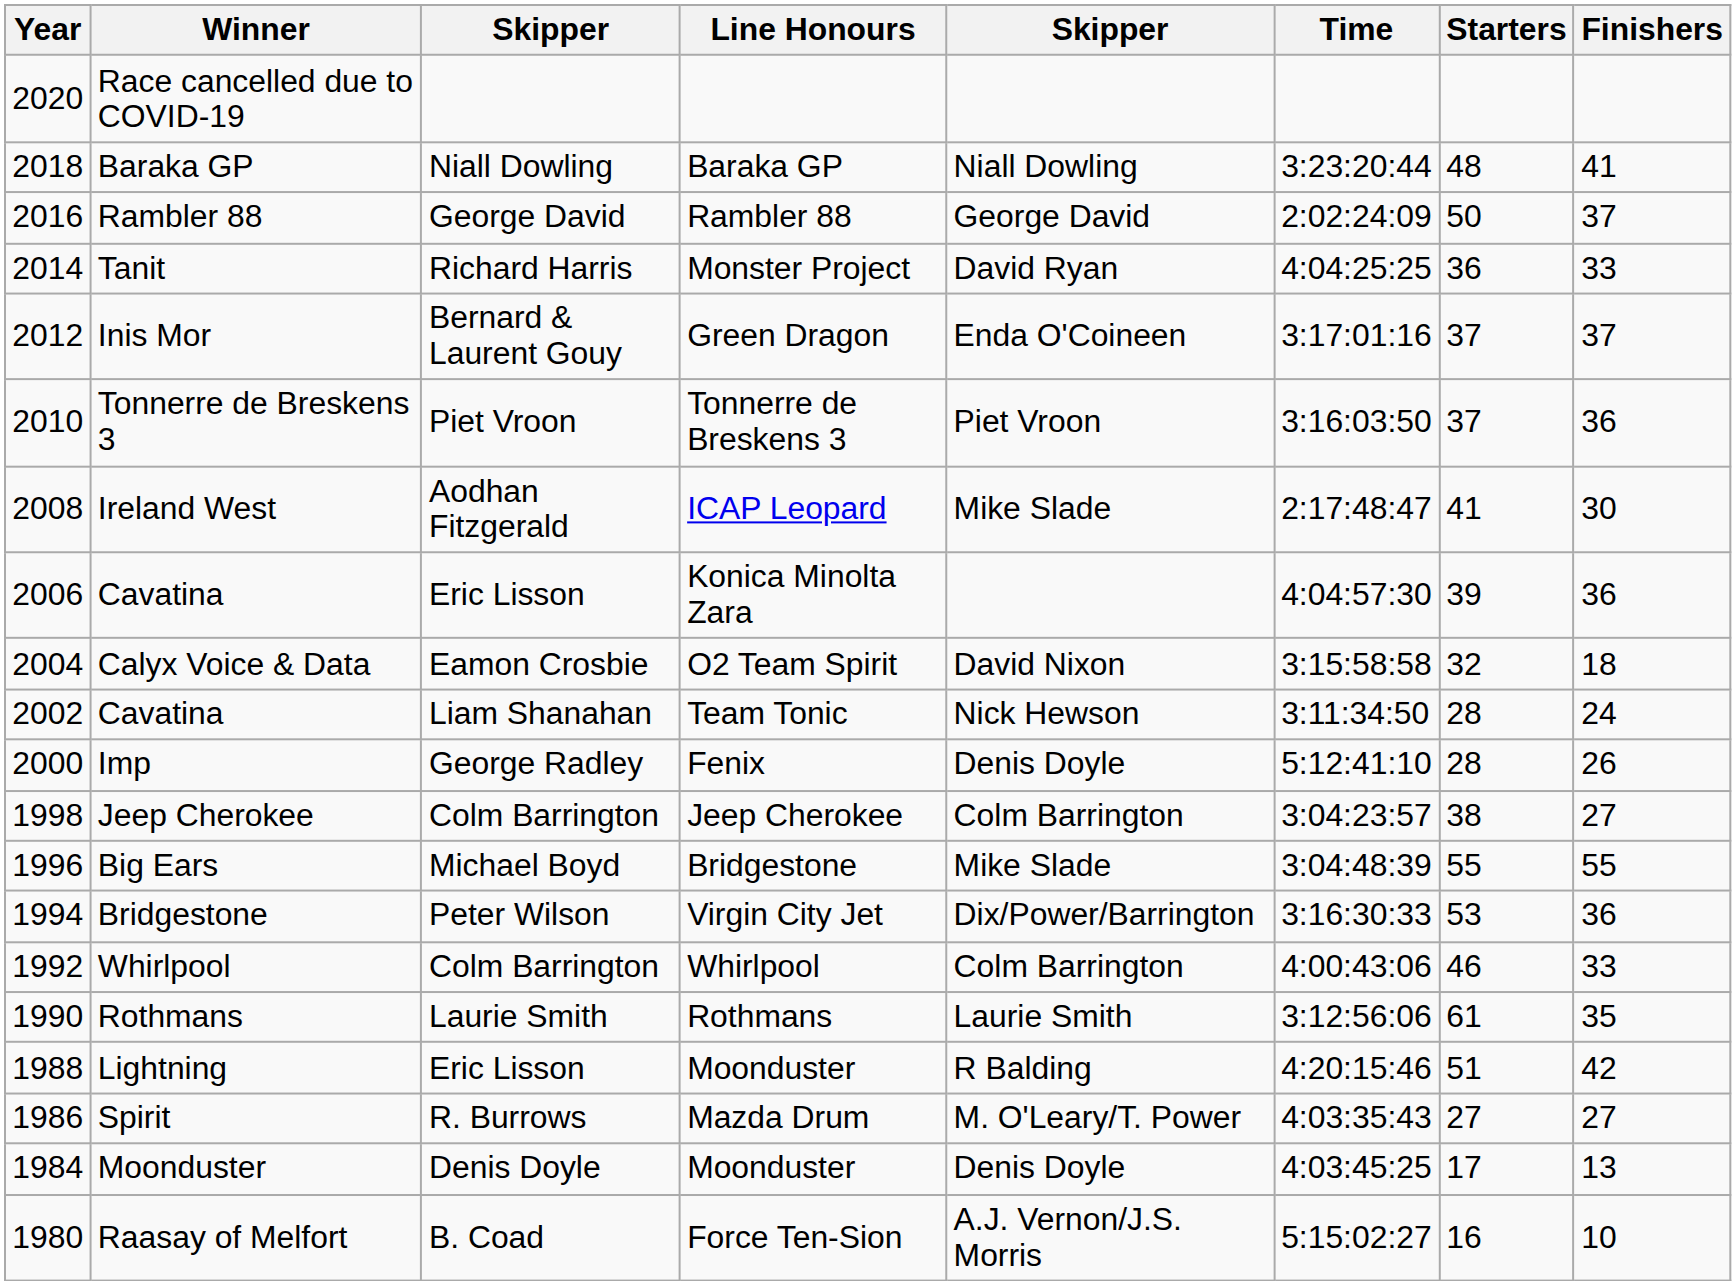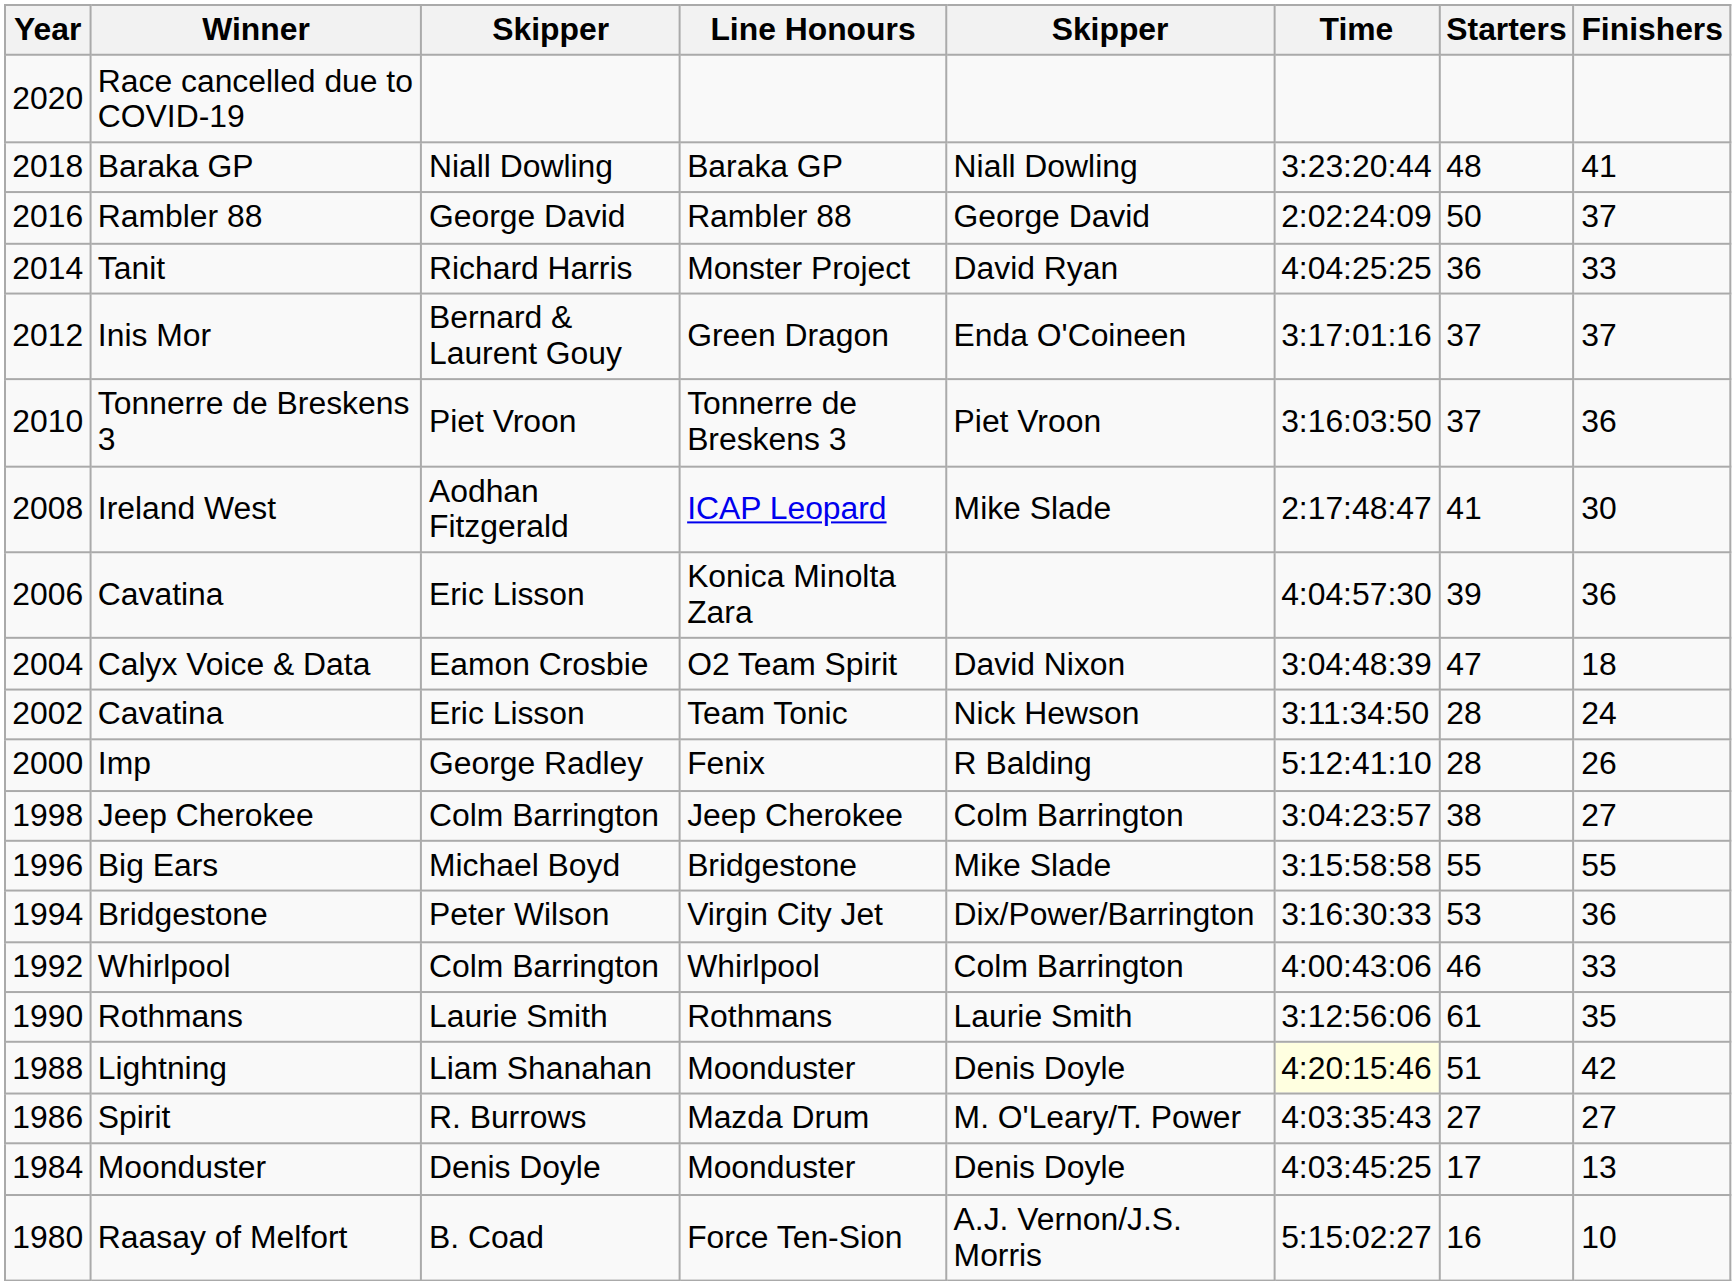Calyx Voice & Data | Time: 3:15:58:58 -> 3:04:48:39
Calyx Voice & Data | Starters: 32 -> 47
Cavatina / Team Tonic | column 3: Liam Shanahan -> Eric Lisson
Imp | column 5: Denis Doyle -> R Balding
Big Ears | Time: 3:04:48:39 -> 3:15:58:58
Lightning | column 3: Eric Lisson -> Liam Shanahan
Lightning | column 5: R Balding -> Denis Doyle
Lightning | Time: no background -> lightyellow background
